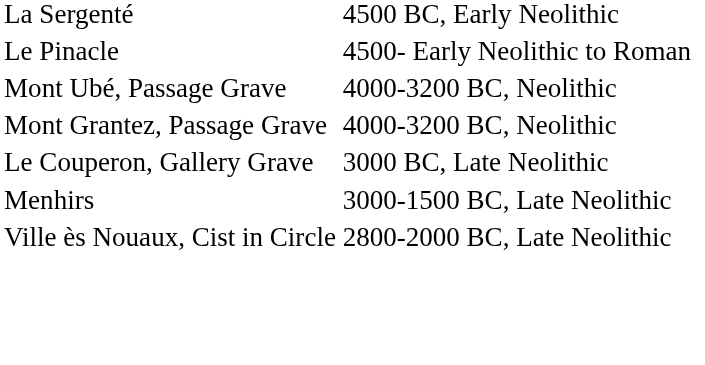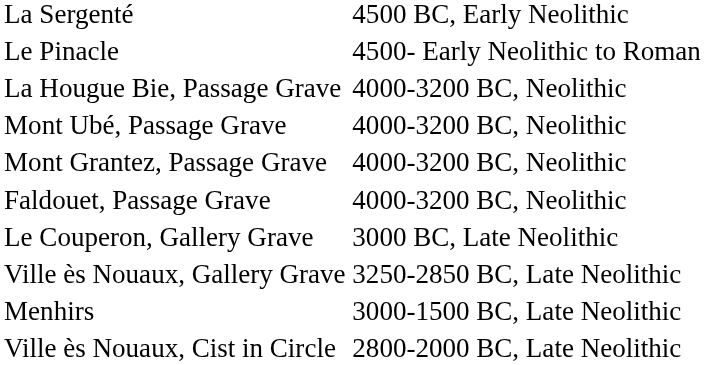+ row: La Hougue Bie, Passage Grave | 4000-3200 BC, Neolithic
+ row: Faldouet, Passage Grave | 4000-3200 BC, Neolithic
+ row: Ville ès Nouaux, Gallery Grave | 3250-2850 BC, Late Neolithic
